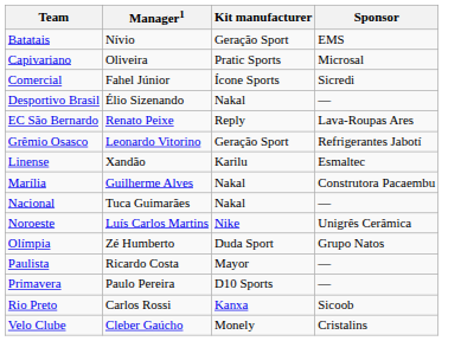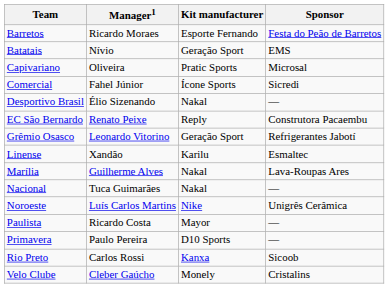+ row: Barretos | Ricardo Moraes | Esporte Fernando | Festa do Peão de Barretos
EC São Bernardo | Sponsor: Lava-Roupas Ares -> Construtora Pacaembu
Marília | Sponsor: Construtora Pacaembu -> Lava-Roupas Ares
- row: Olímpia | Zé Humberto | Duda Sport | Grupo Natos
